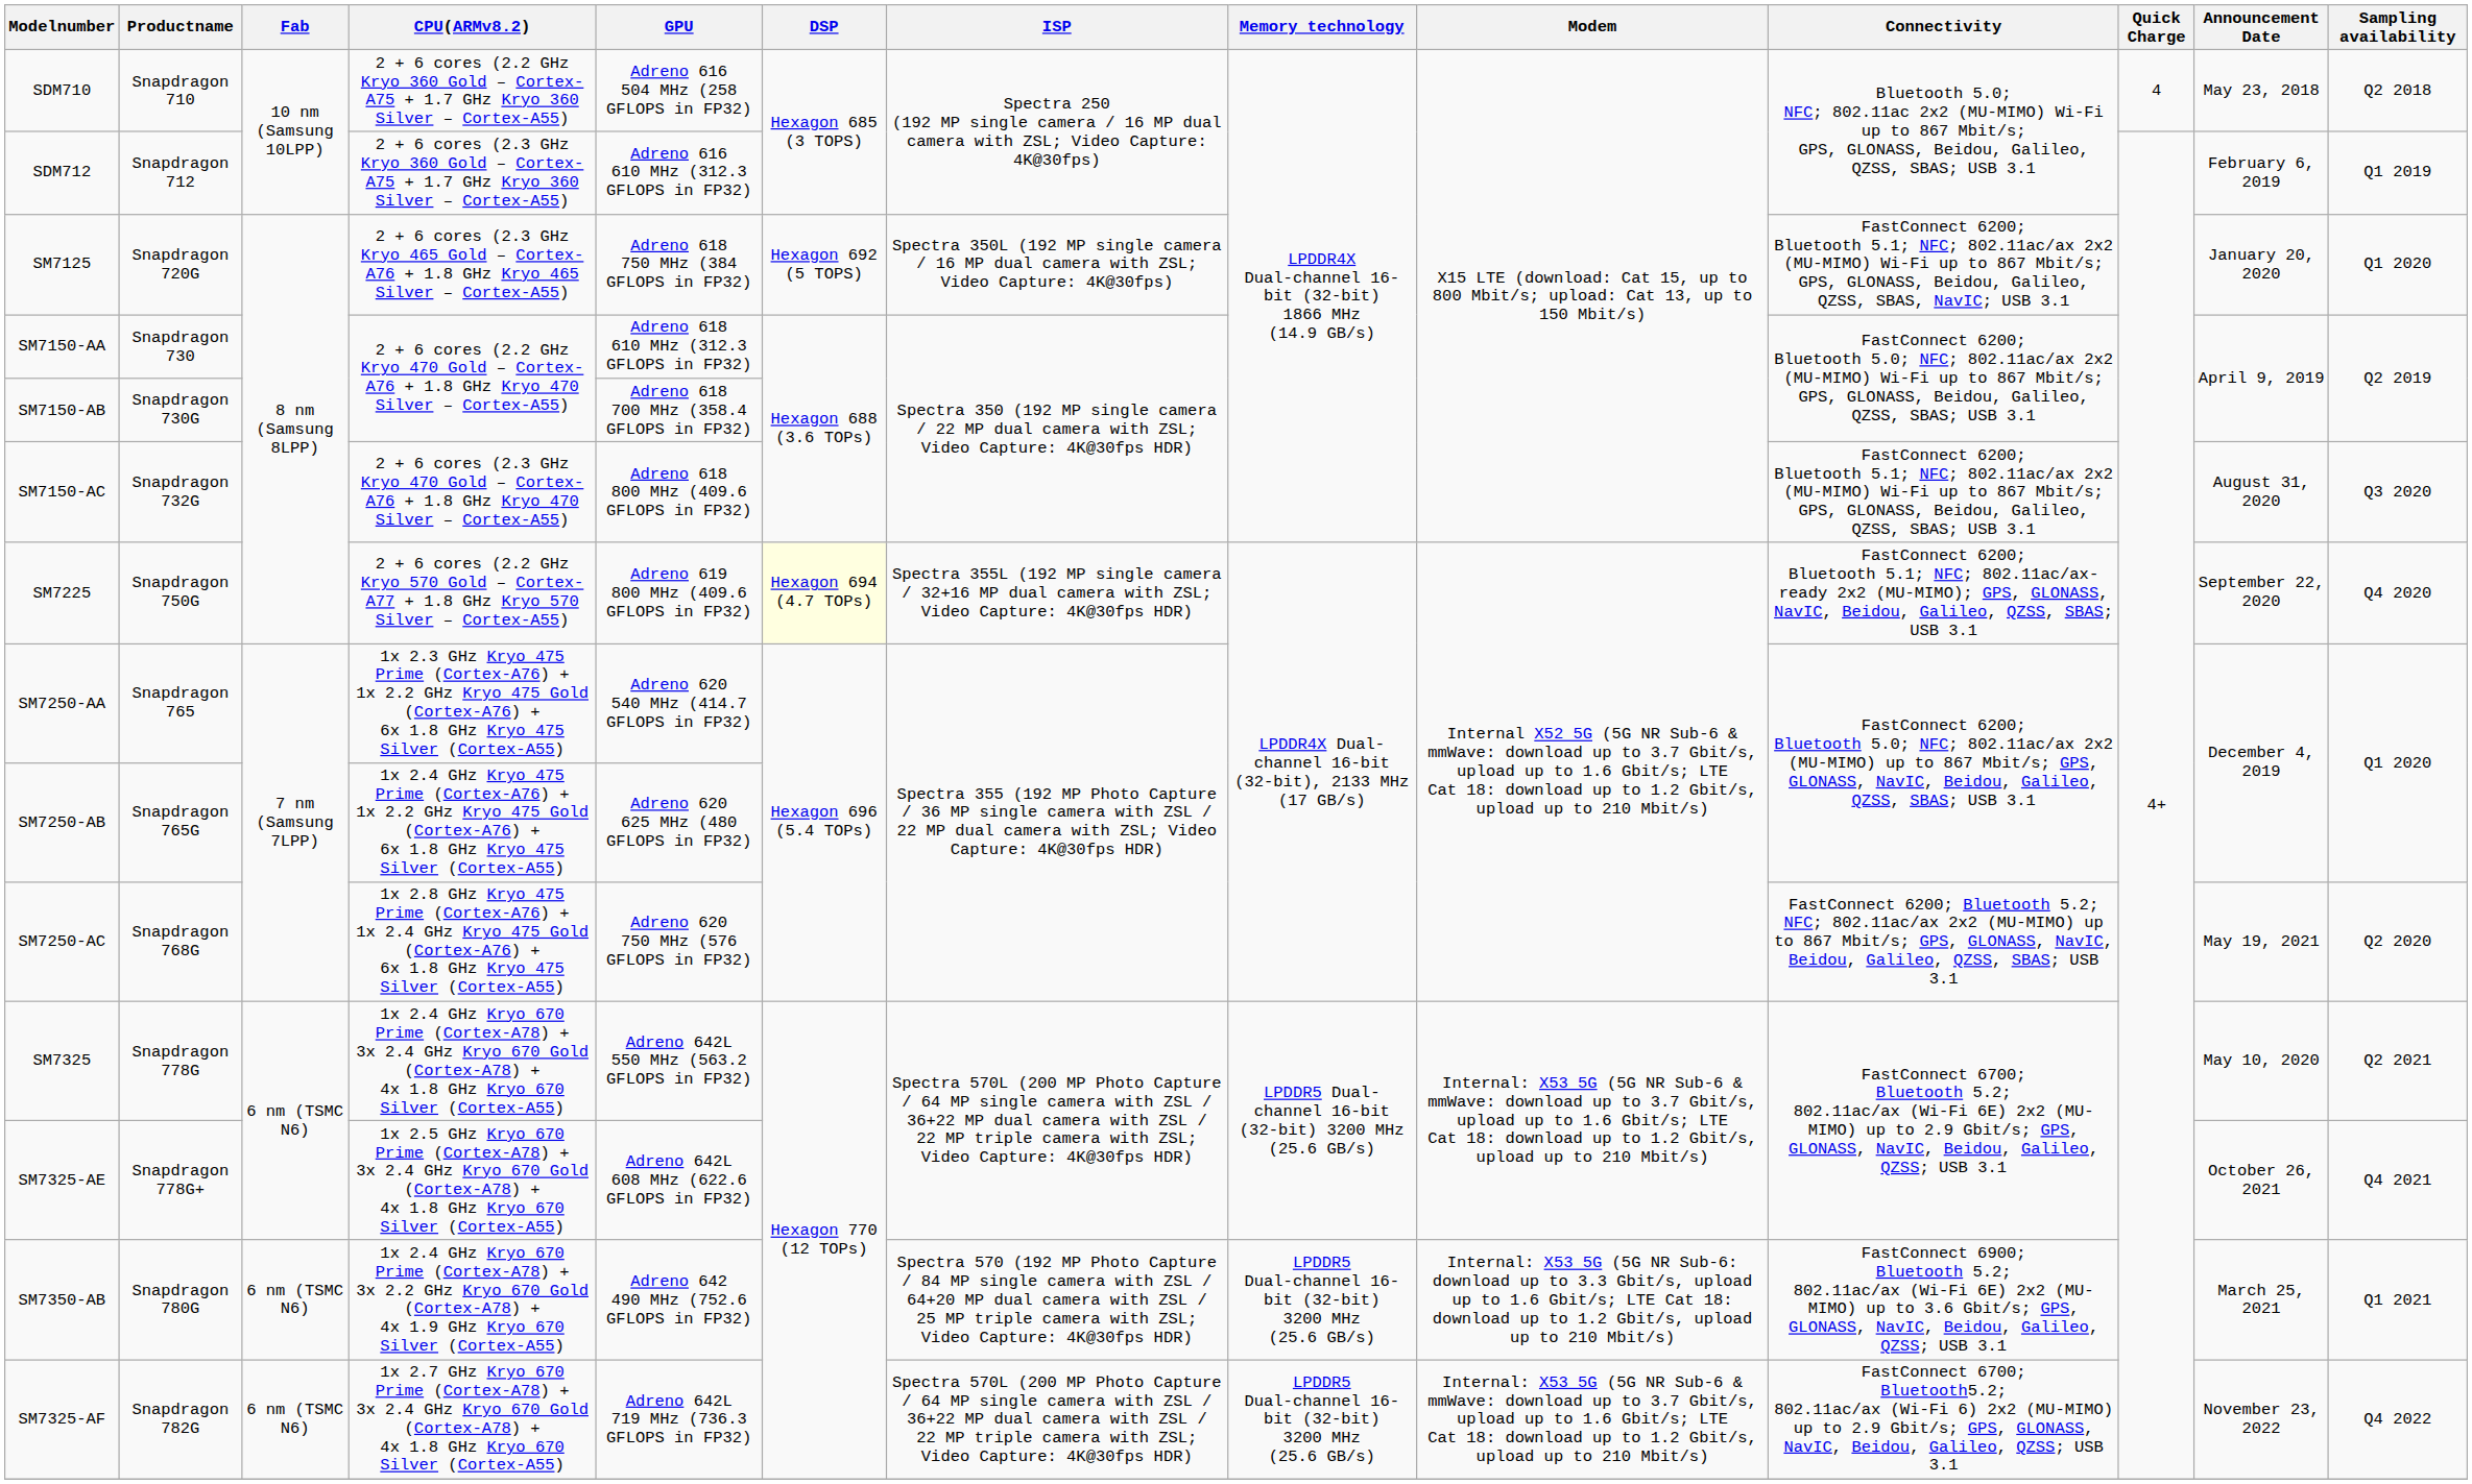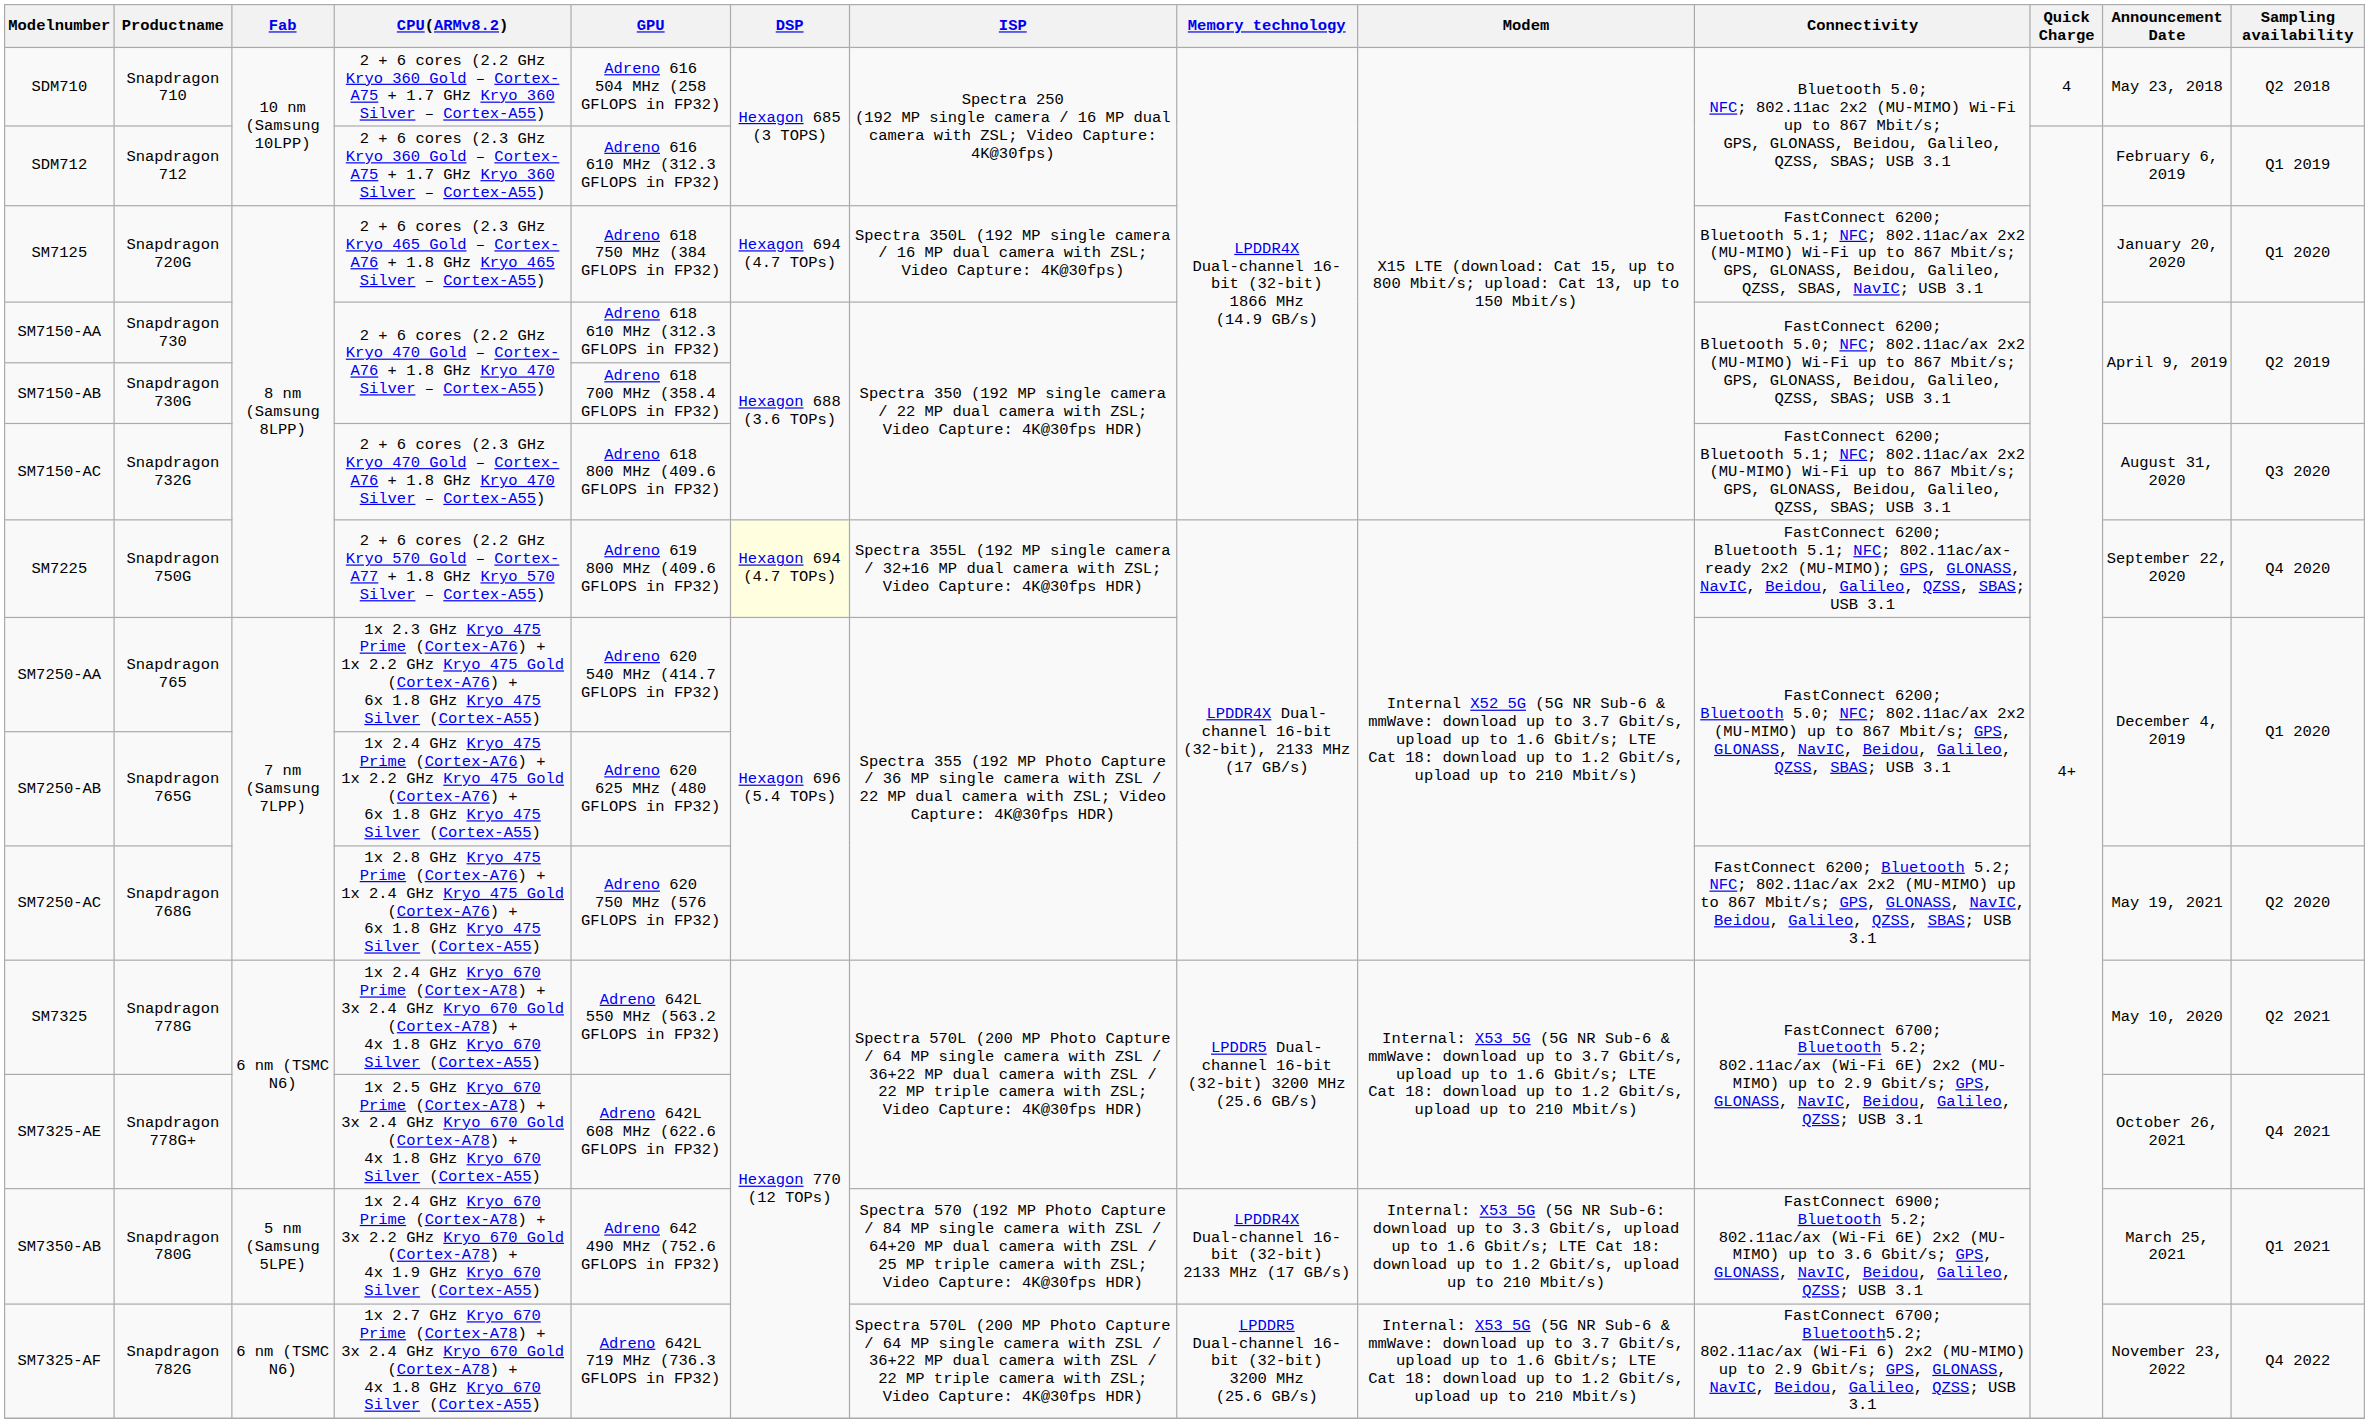SM7125 | DSP: Hexagon 692 (5 TOPS) -> Hexagon 694 (4.7 TOPs)
SM7350-AB | Fab: 6 nm (TSMC N6) -> 5 nm (Samsung 5LPE)
SM7350-AB | Memory technology: LPDDR5 Dual-channel 16-bit (32-bit) 3200 MHz (25.6 GB/s) -> LPDDR4X Dual-channel 16-bit (32-bit) 2133 MHz (17 GB/s)
